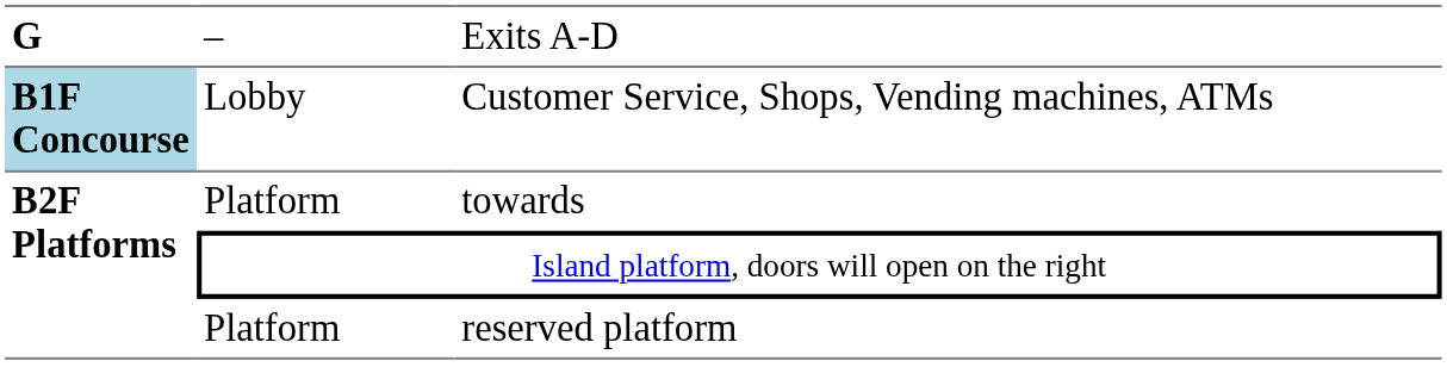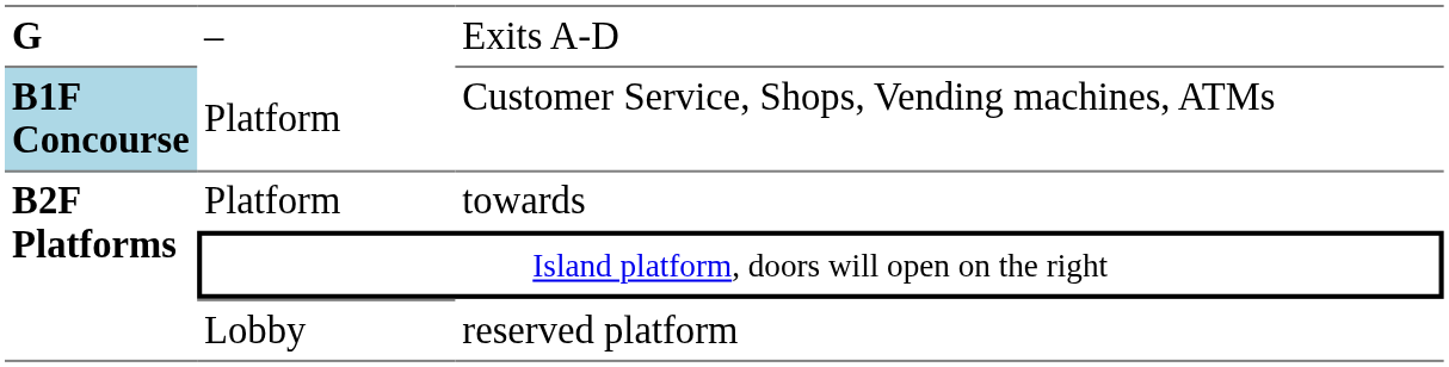Customer Service, Shops, Vending machines, ATMs | column 2: Lobby -> Platform
reserved platform | column 2: Platform -> Lobby
